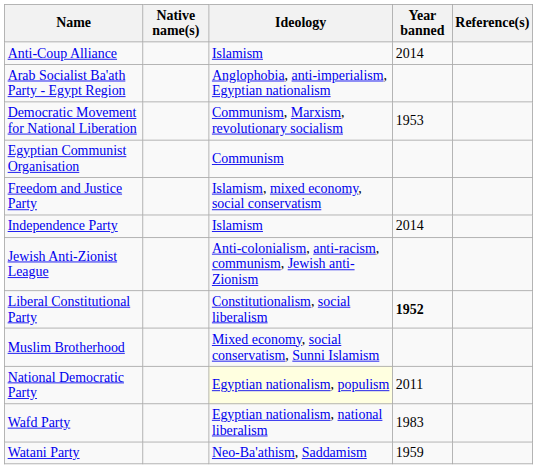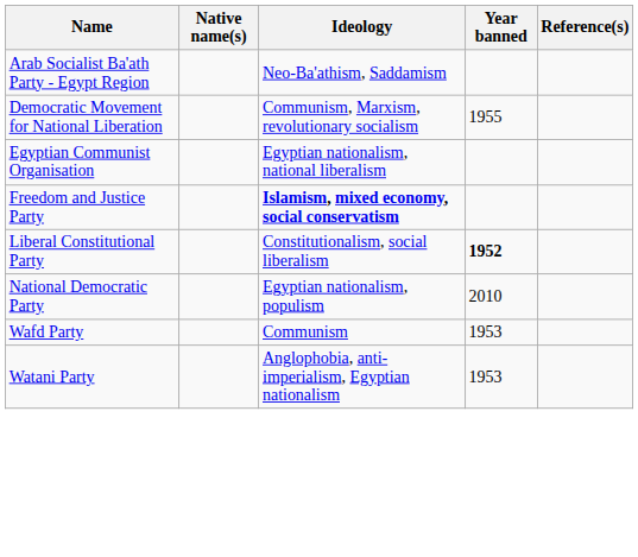- row: Anti-Coup Alliance | Islamism | 2014
Arab Socialist Ba'ath Party - Egypt Region | Ideology: Anglophobia, anti-imperialism, Egyptian nationalism -> Neo-Ba'athism, Saddamism
Democratic Movement for National Liberation | Year banned: 1953 -> 1955
Egyptian Communist Organisation | Ideology: Communism -> Egyptian nationalism, national liberalism
Freedom and Justice Party | Ideology: normal -> bold
- row: Independence Party | Islamism | 2014
- row: Jewish Anti-Zionist League | Anti-colonialism, anti-racism, communism, Jewish anti-Zionism
- row: Muslim Brotherhood | Mixed economy, social conservatism, Sunni Islamism
National Democratic Party | Ideology: lightyellow background -> no background
National Democratic Party | Year banned: 2011 -> 2010
Wafd Party | Ideology: Egyptian nationalism, national liberalism -> Communism
Wafd Party | Year banned: 1983 -> 1953
Watani Party | Ideology: Neo-Ba'athism, Saddamism -> Anglophobia, anti-imperialism, Egyptian nationalism
Watani Party | Year banned: 1959 -> 1953
